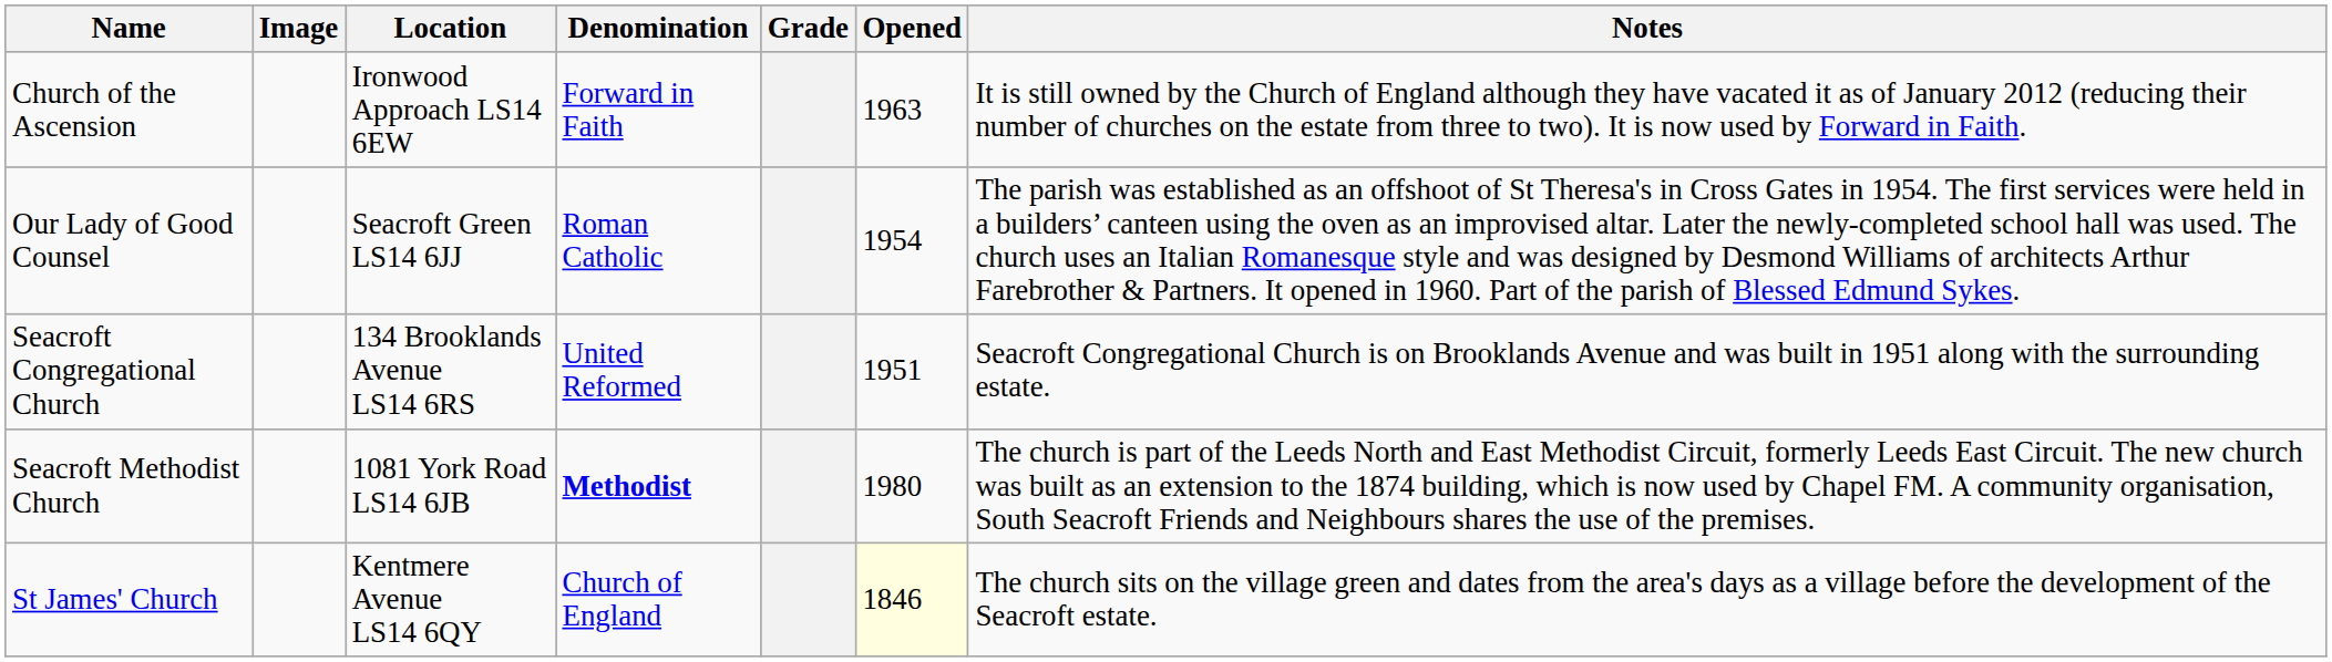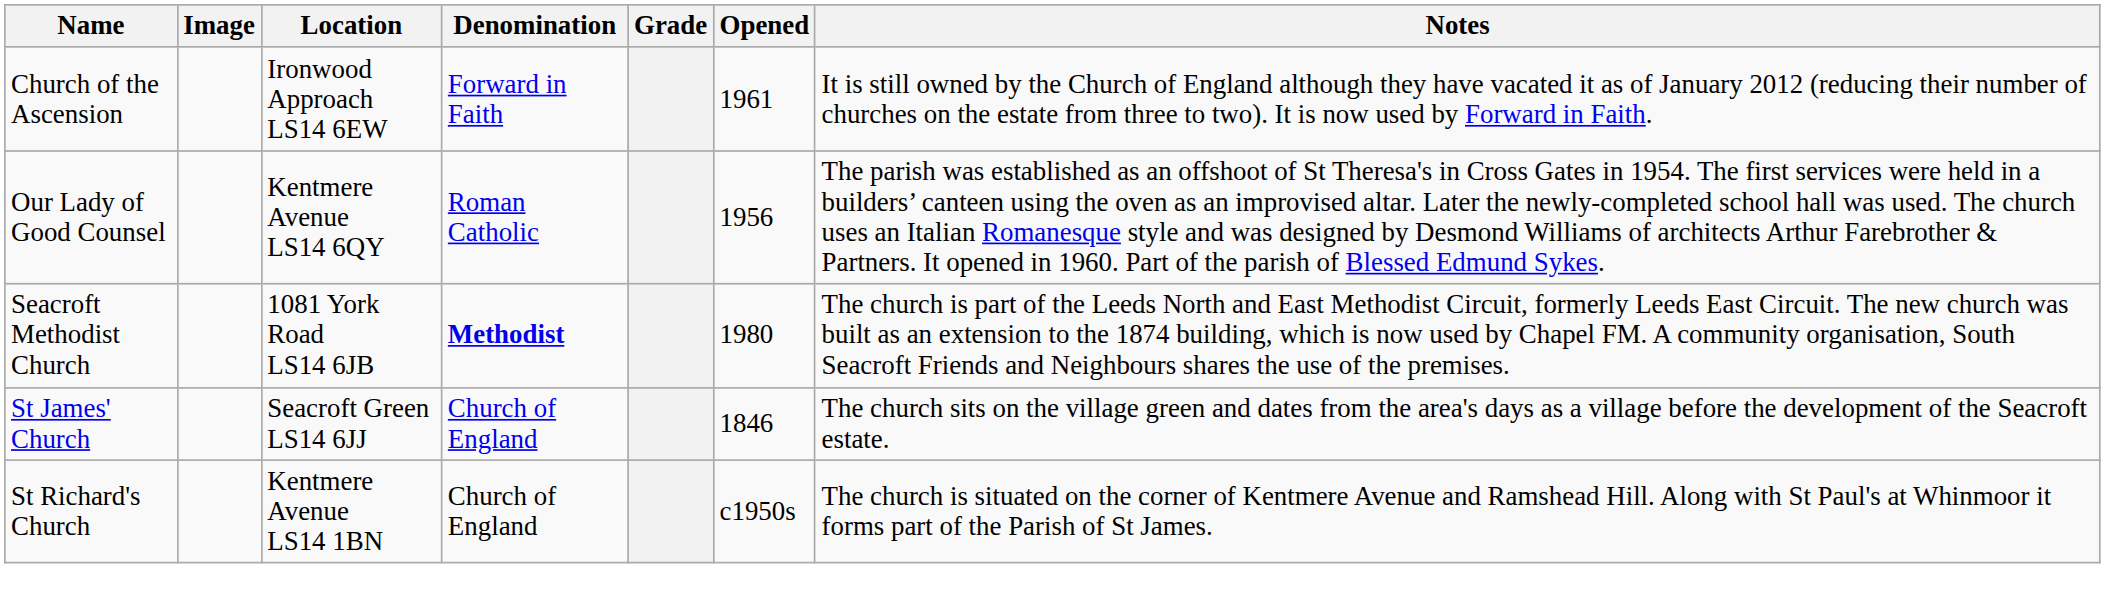Church of the Ascension | Opened: 1963 -> 1961
Our Lady of Good Counsel | Location: Seacroft Green LS14 6JJ -> Kentmere Avenue LS14 6QY
Our Lady of Good Counsel | Opened: 1954 -> 1956
- row: Seacroft Congregational Church | 134 Brooklands Avenue LS14 6RS | United Reformed | 1951 | Seacroft Congregational Church is on Brooklands Avenue and was built in 1951 along with the surrounding estate.
St James' Church | Location: Kentmere Avenue LS14 6QY -> Seacroft Green LS14 6JJ
St James' Church | Opened: lightyellow background -> no background
+ row: St Richard's Church | Kentmere Avenue LS14 1BN | Church of England | c1950s | The church is situated on the corner of Kentmere Avenue and Ramshead Hill. Along with St Paul's at Whinmoor it forms part of the Parish of St James.
